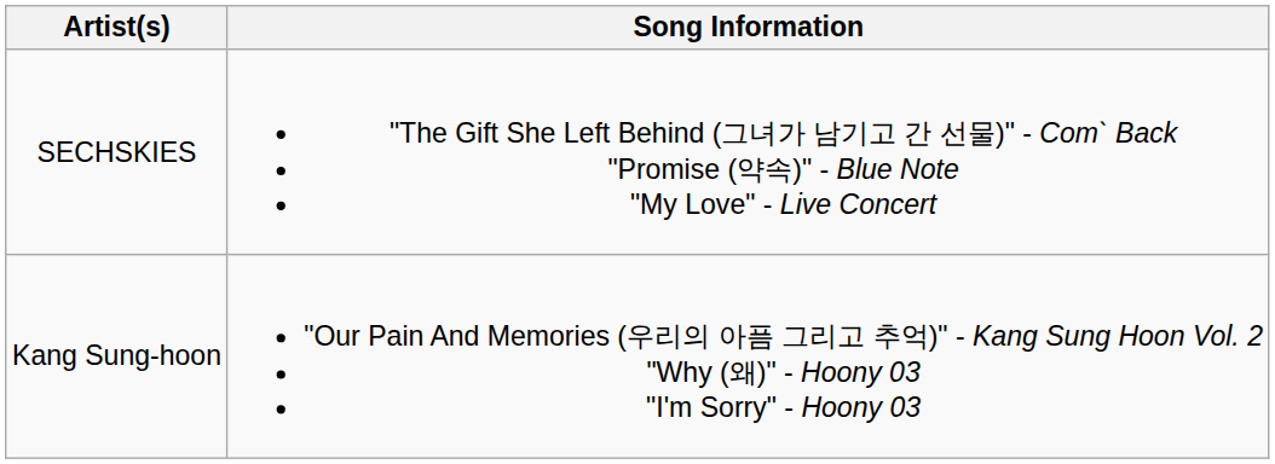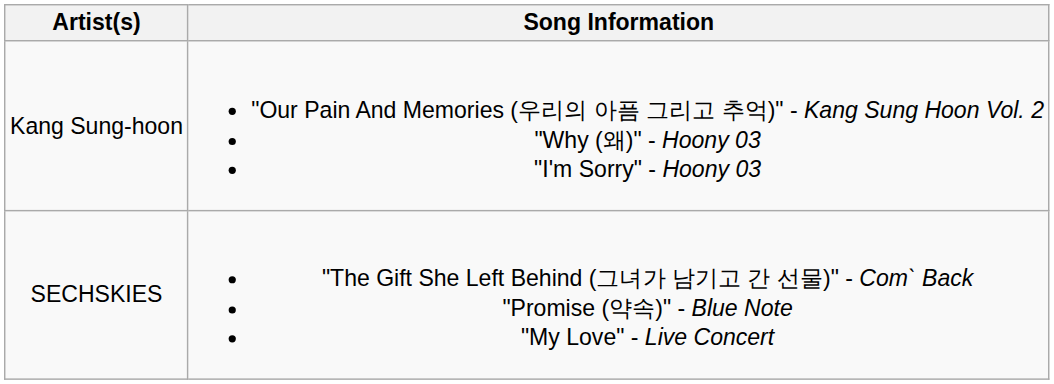rows swapped: SECHSKIES <-> Kang Sung-hoon
